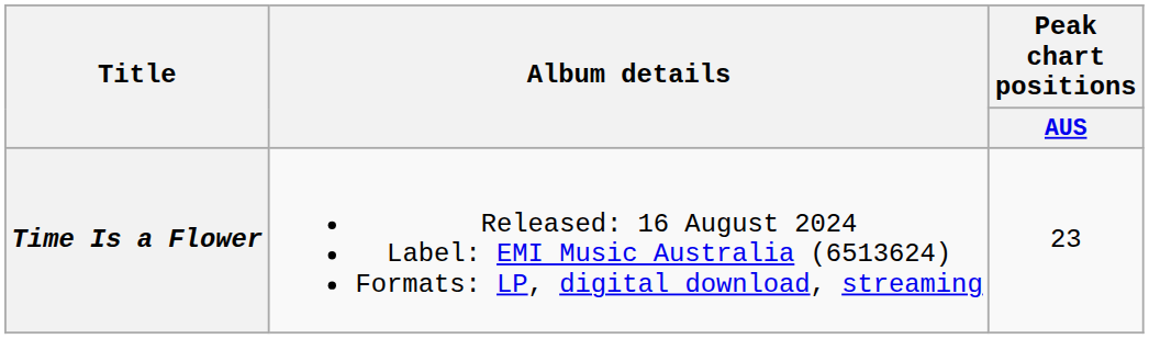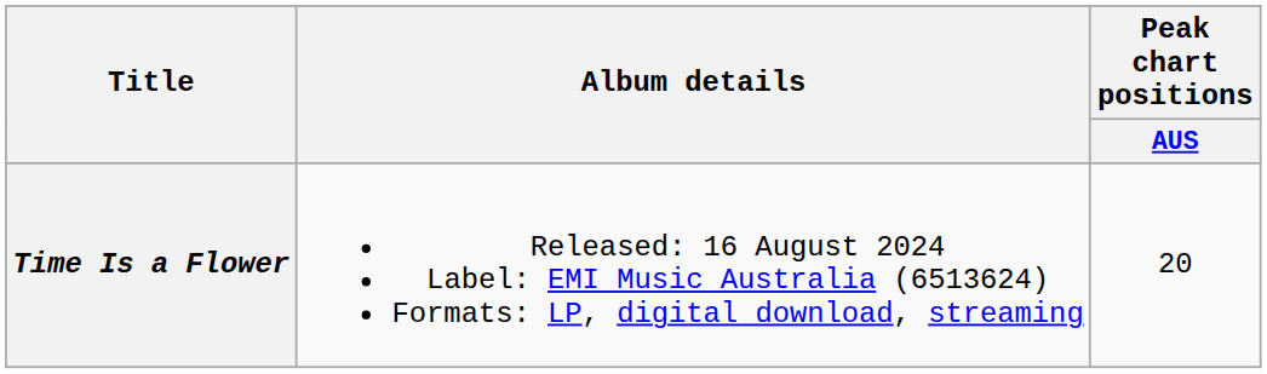Time Is a Flower | Peak chart positions / AUS: 23 -> 20
